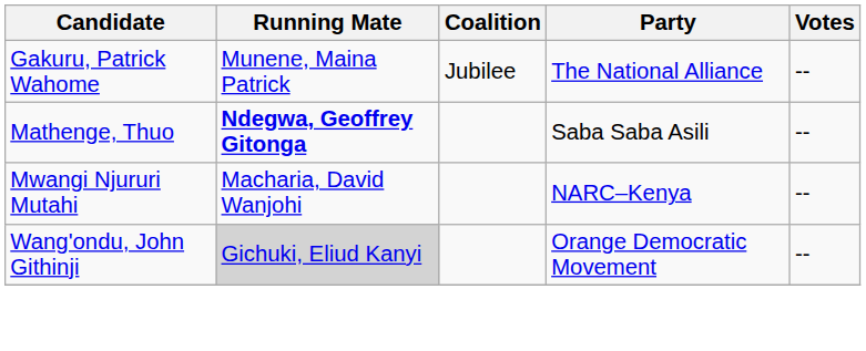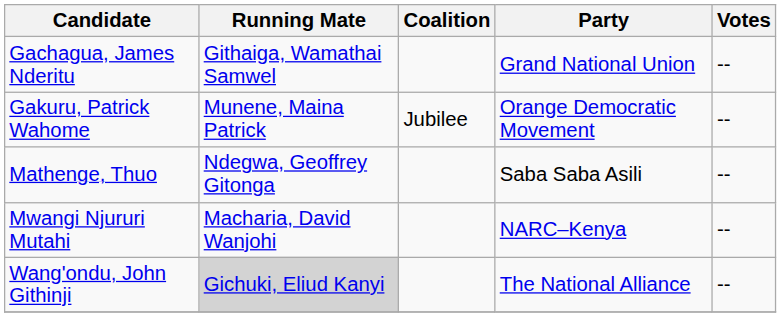+ row: Gachagua, James Nderitu | Githaiga, Wamathai Samwel | Grand National Union | --
Gakuru, Patrick Wahome | Party: The National Alliance -> Orange Democratic Movement
Mathenge, Thuo | Running Mate: bold -> normal
Wang'ondu, John Githinji | Party: Orange Democratic Movement -> The National Alliance
